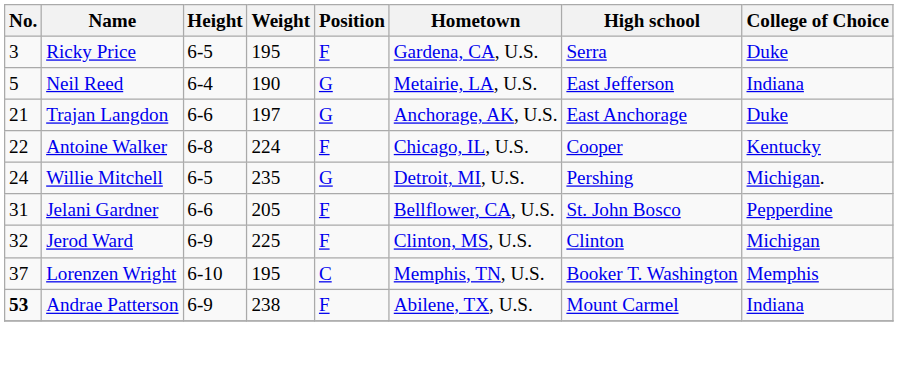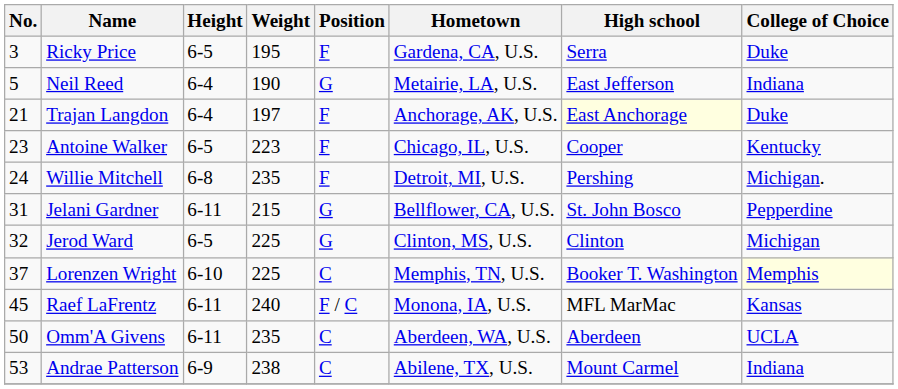Trajan Langdon | Height: 6-6 -> 6-4
Trajan Langdon | Position: G -> F
Trajan Langdon | High school: no background -> lightyellow background
Antoine Walker | No.: 22 -> 23
Antoine Walker | Height: 6-8 -> 6-5
Antoine Walker | Weight: 224 -> 223
Willie Mitchell | Height: 6-5 -> 6-8
Willie Mitchell | Position: G -> F
Jelani Gardner | Height: 6-6 -> 6-11
Jelani Gardner | Weight: 205 -> 215
Jelani Gardner | Position: F -> G
Jerod Ward | Height: 6-9 -> 6-5
Jerod Ward | Position: F -> G
Lorenzen Wright | Weight: 195 -> 225
Lorenzen Wright | College of Choice: no background -> lightyellow background
+ row: 45 | Raef LaFrentz | 6-11 | 240 | F / C | Monona, IA, U.S. | MFL MarMac | Kansas
+ row: 50 | Omm'A Givens | 6-11 | 235 | C | Aberdeen, WA, U.S. | Aberdeen | UCLA
Andrae Patterson | No.: bold -> normal
Andrae Patterson | Position: F -> C
